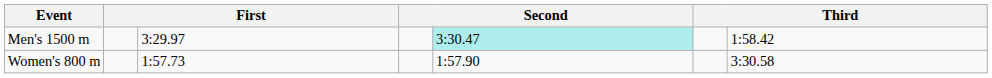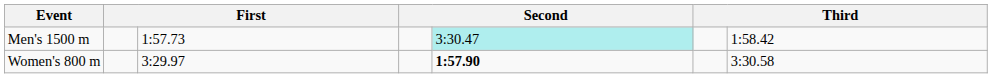Men's 1500 m | column 3: 3:29.97 -> 1:57.73
Women's 800 m | column 3: 1:57.73 -> 3:29.97
Women's 800 m | column 5: normal -> bold
